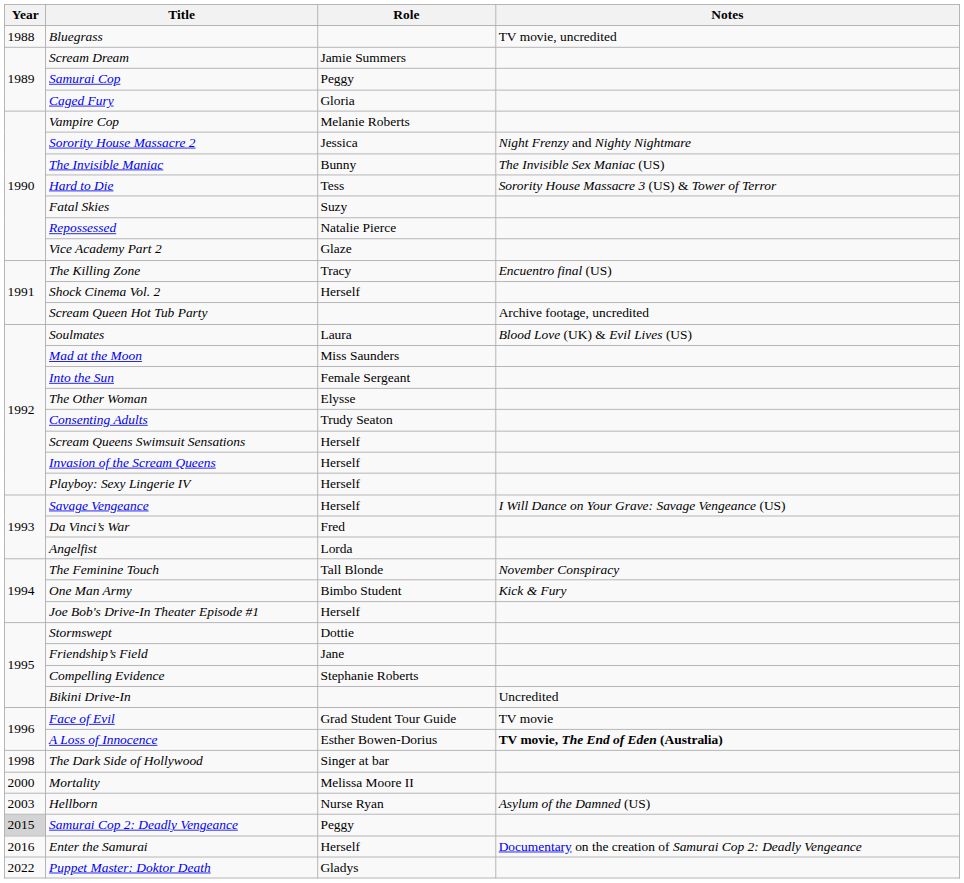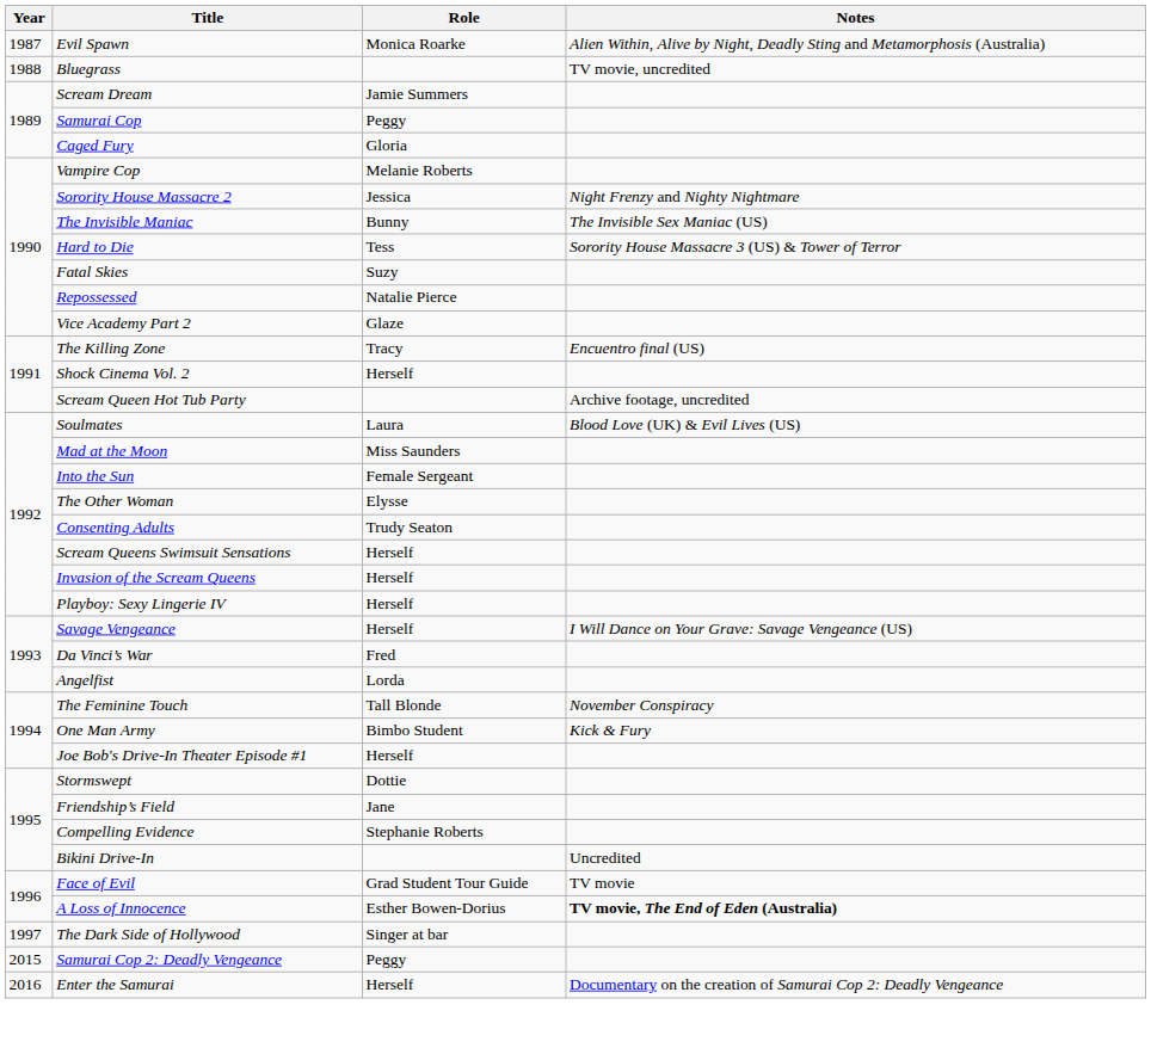+ row: 1987 | Evil Spawn | Monica Roarke | Alien Within, Alive by Night, Deadly Sting and Metamorphosis (Australia)
The Dark Side of Hollywood | Year: 1998 -> 1997
- row: 2000 | Mortality | Melissa Moore II
- row: 2003 | Hellborn | Nurse Ryan | Asylum of the Damned (US)
Samurai Cop 2: Deadly Vengeance | Year: lightgrey background -> no background
- row: 2022 | Puppet Master: Doktor Death | Gladys
